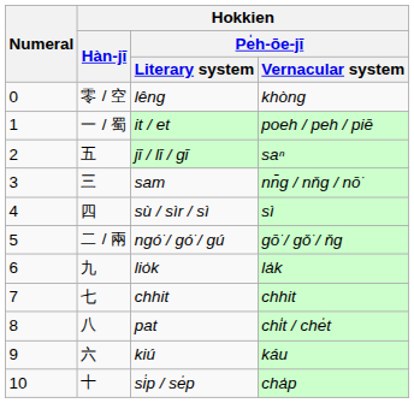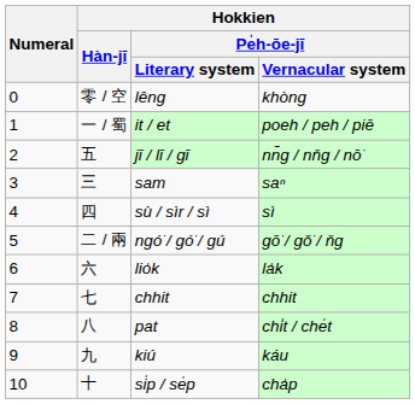jī / lī / gī | Hokkien / Pe̍h-ōe-jī / Vernacular system: saⁿ -> nn̄g / nňg / nō͘
sam | Hokkien / Pe̍h-ōe-jī / Vernacular system: nn̄g / nňg / nō͘ -> saⁿ
lio̍k | Hokkien / Hàn-jī: 九 -> 六
kiú | Hokkien / Hàn-jī: 六 -> 九
